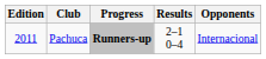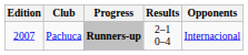Pachuca | Edition: 2011 -> 2007
